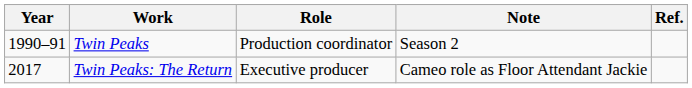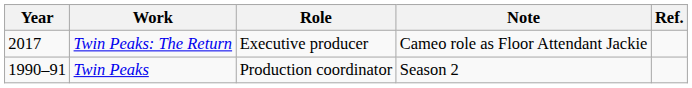rows swapped: Twin Peaks <-> Twin Peaks: The Return
